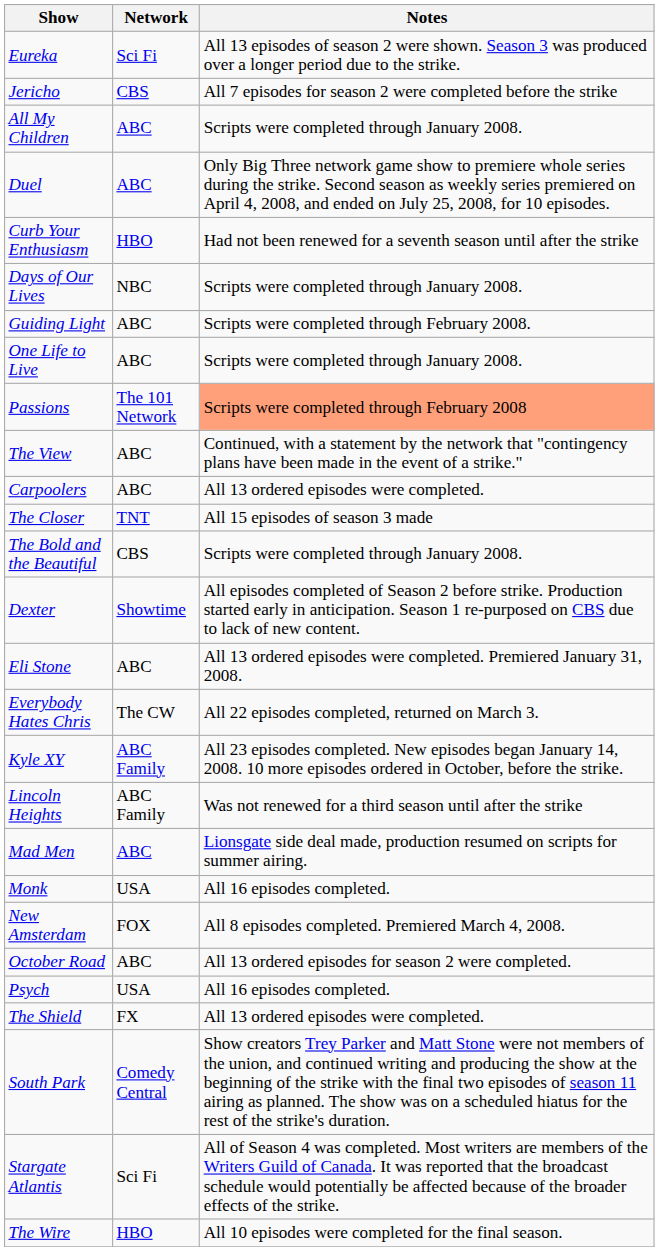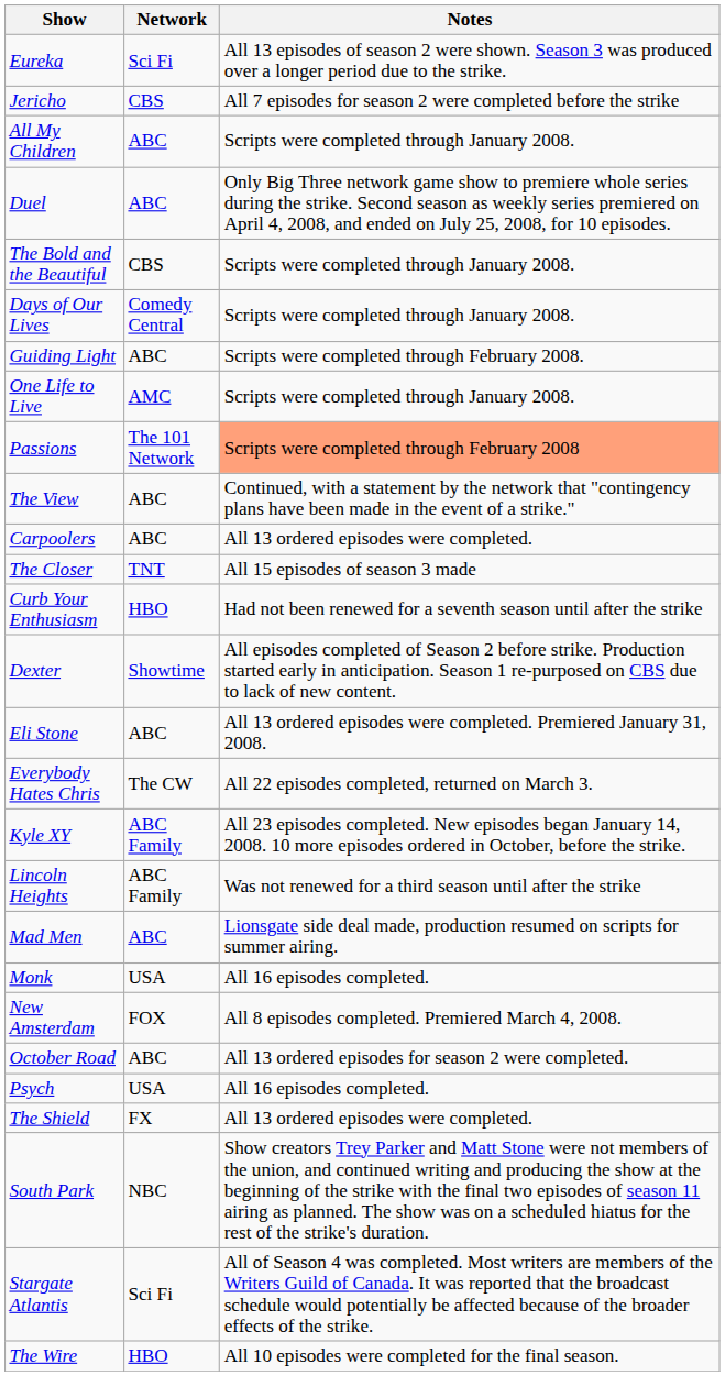rows swapped: The Bold and the Beautiful <-> Curb Your Enthusiasm
Days of Our Lives | Network: NBC -> Comedy Central
One Life to Live | Network: ABC -> AMC
South Park | Network: Comedy Central -> NBC
